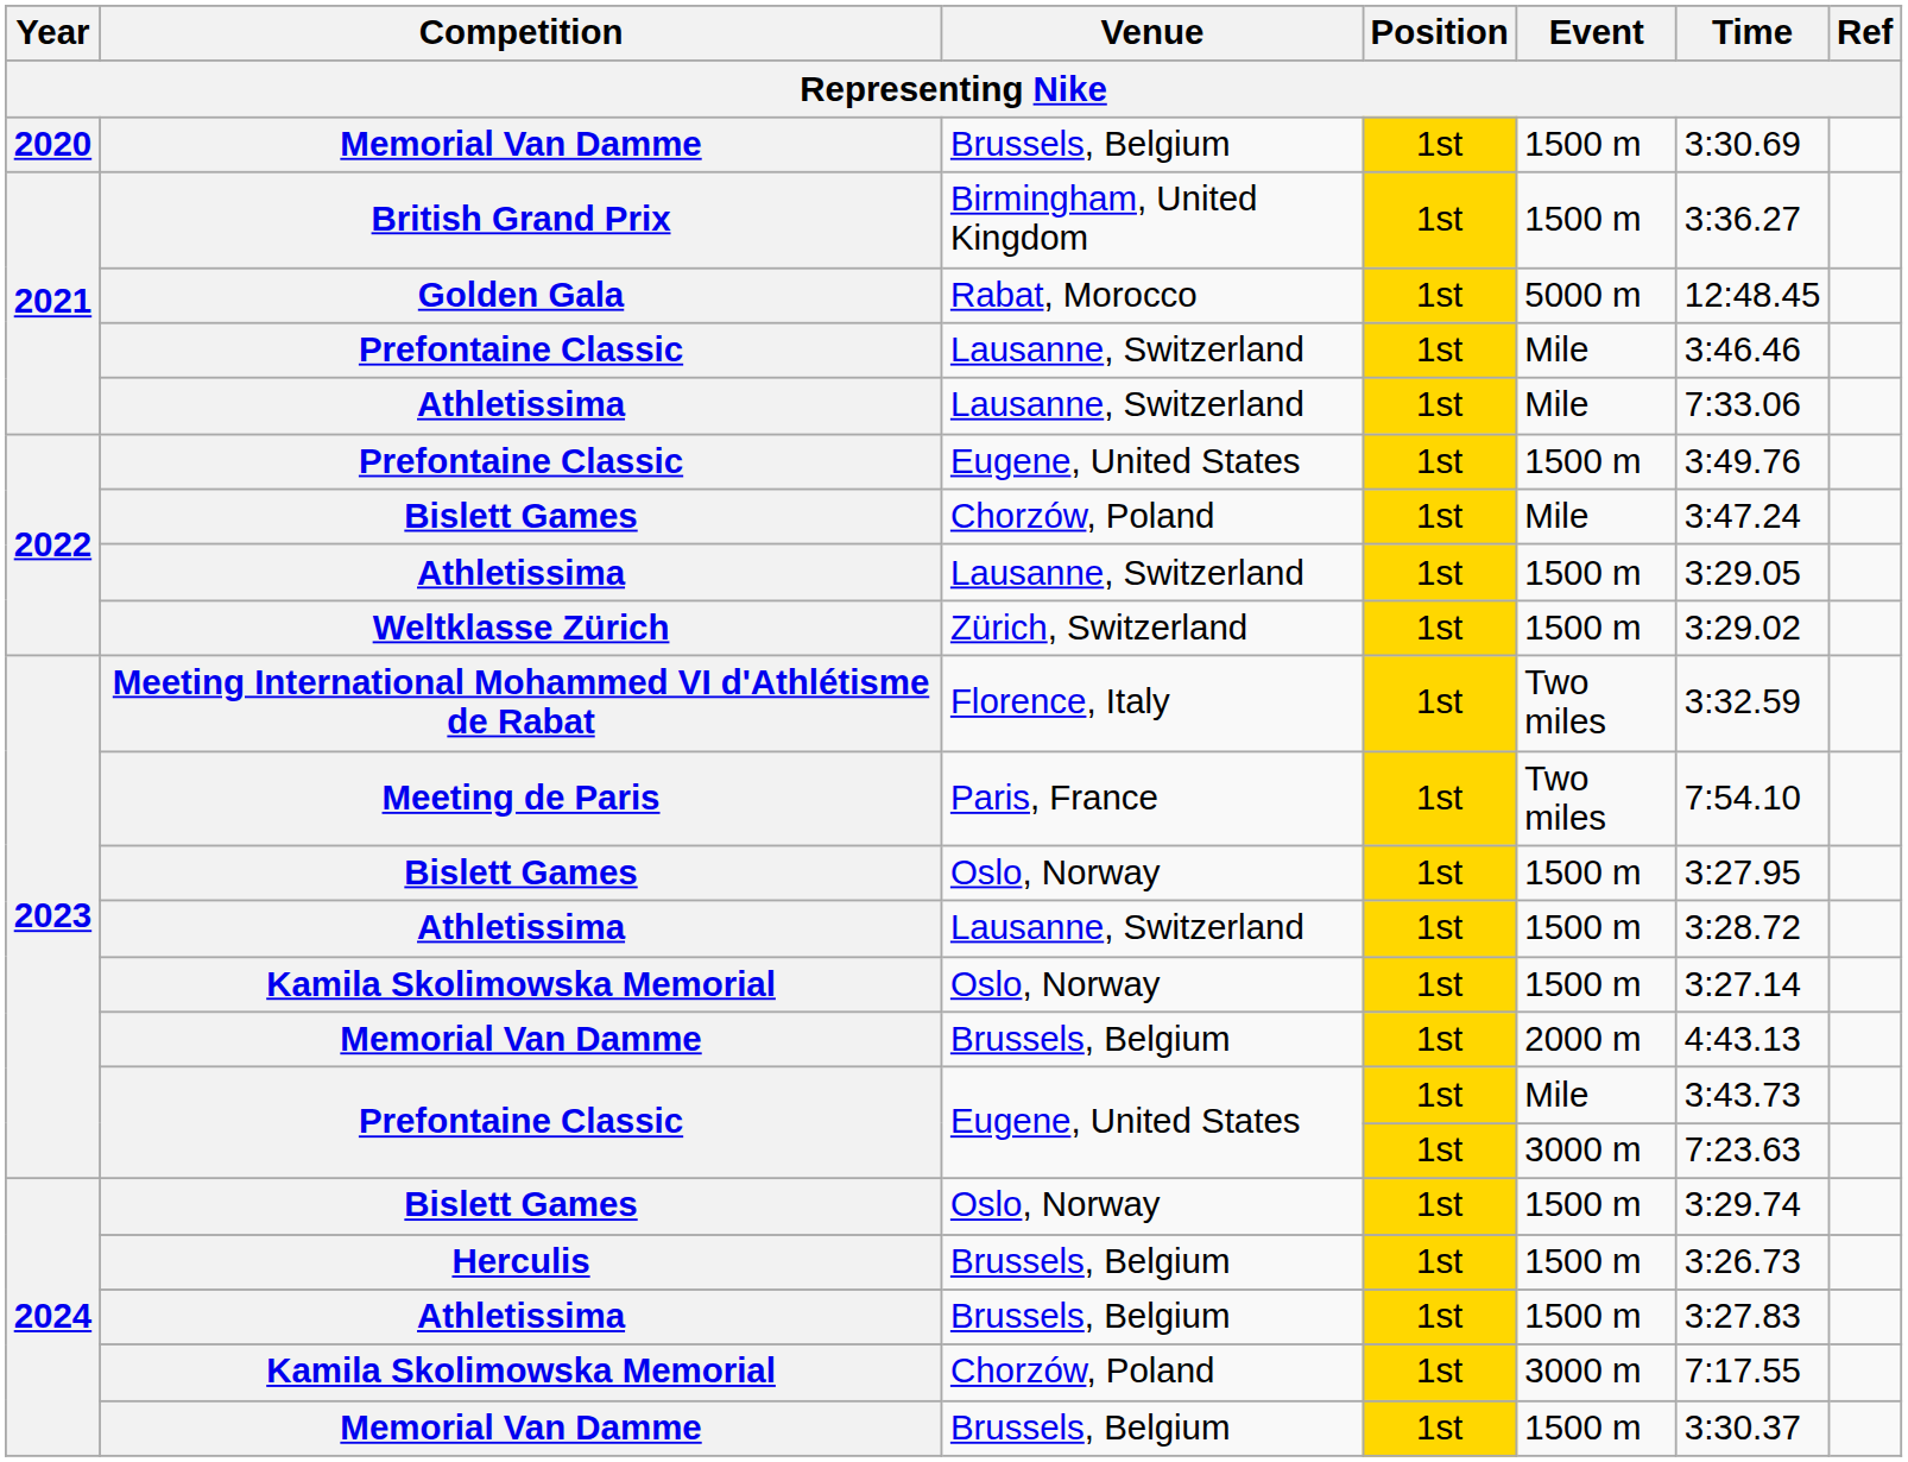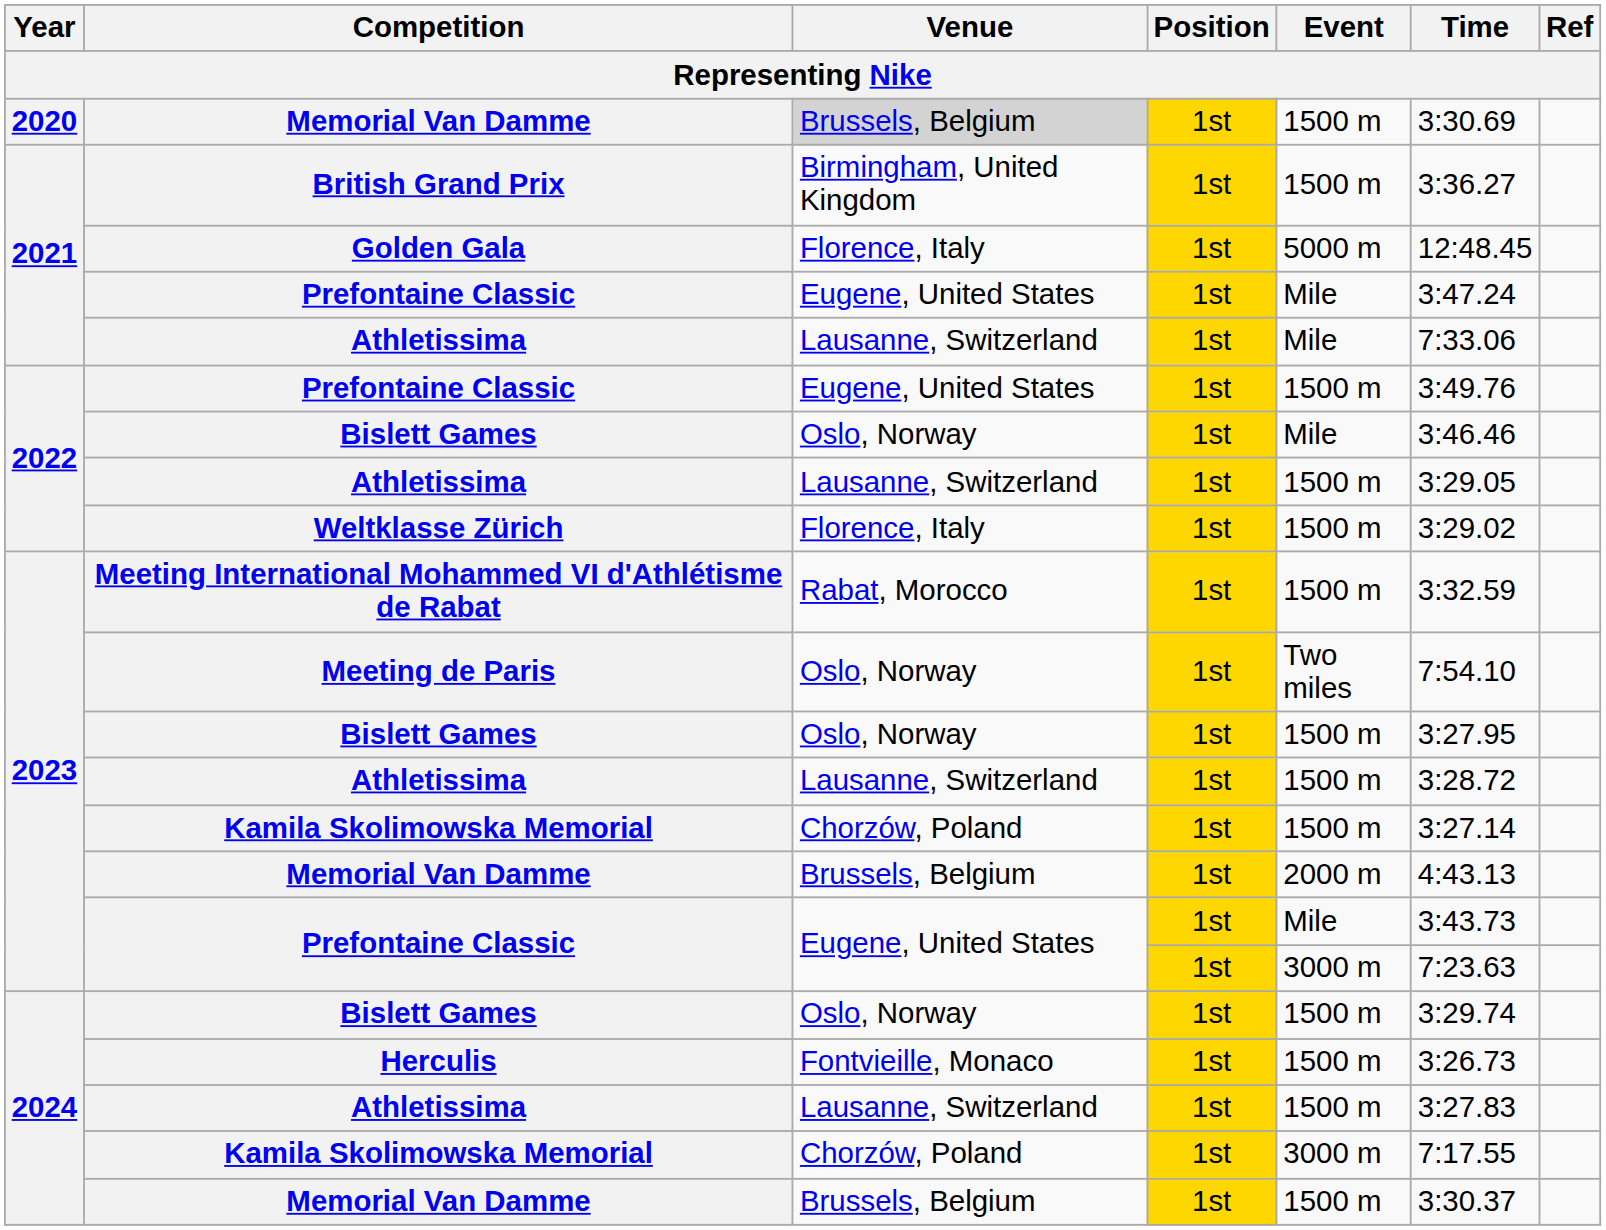2020 / Memorial Van Damme | Venue: no background -> lightgrey background
Golden Gala | Venue: Rabat, Morocco -> Florence, Italy
2021 / Prefontaine Classic | Venue: Lausanne, Switzerland -> Eugene, United States
2021 / Prefontaine Classic | Time: 3:46.46 -> 3:47.24
2022 / Bislett Games | Venue: Chorzów, Poland -> Oslo, Norway
2022 / Bislett Games | Time: 3:47.24 -> 3:46.46
Weltklasse Zürich | Venue: Zürich, Switzerland -> Florence, Italy
Meeting International Mohammed VI d'Athlétisme de Rabat | Venue: Florence, Italy -> Rabat, Morocco
Meeting International Mohammed VI d'Athlétisme de Rabat | Event: Two miles -> 1500 m
Meeting de Paris | Venue: Paris, France -> Oslo, Norway
2023 / Kamila Skolimowska Memorial | Venue: Oslo, Norway -> Chorzów, Poland
Herculis | Venue: Brussels, Belgium -> Fontvieille, Monaco
2024 / Athletissima | Venue: Brussels, Belgium -> Lausanne, Switzerland
